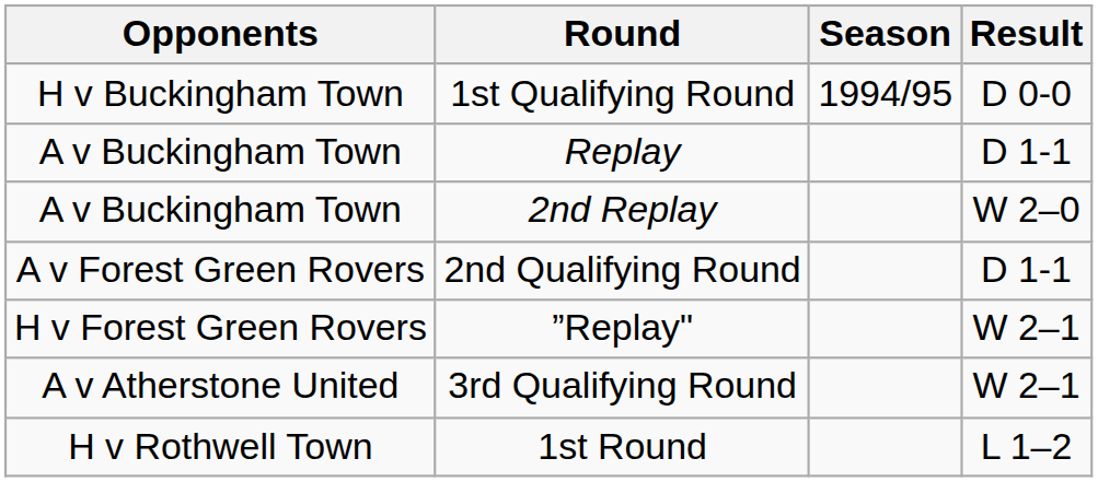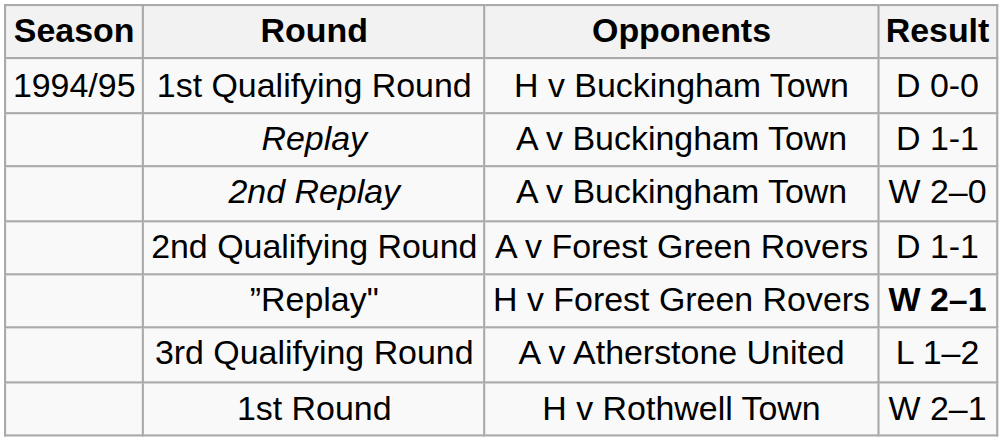columns swapped: Season <-> Opponents
”Replay" | Result: normal -> bold
3rd Qualifying Round | Result: W 2–1 -> L 1–2
1st Round | Result: L 1–2 -> W 2–1
